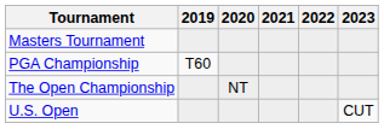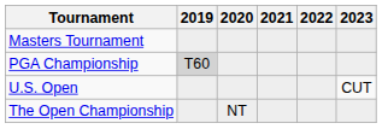PGA Championship | 2019: no background -> lightgrey background
rows swapped: U.S. Open <-> The Open Championship
